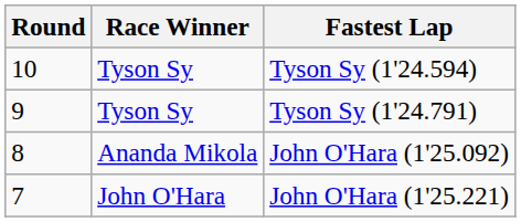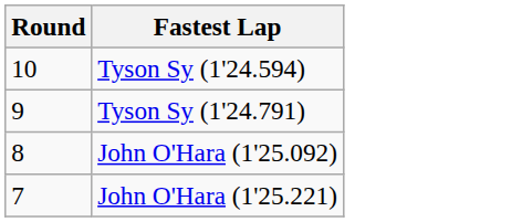- column: Race Winner | Tyson Sy | Tyson Sy | Ananda Mikola | John O'Hara
